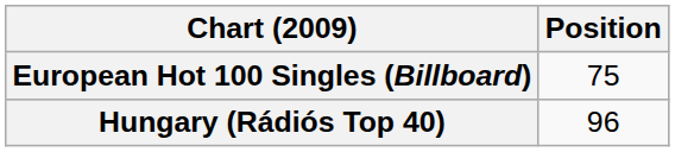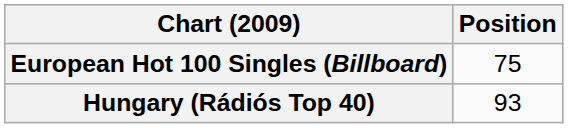Hungary (Rádiós Top 40) | Position: 96 -> 93
